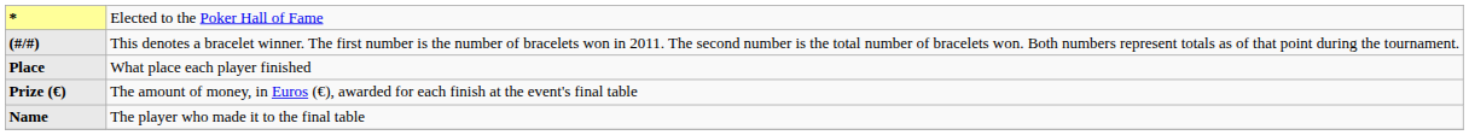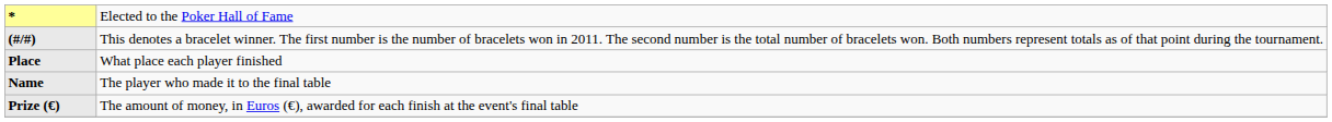rows swapped: Name <-> Prize (€)
